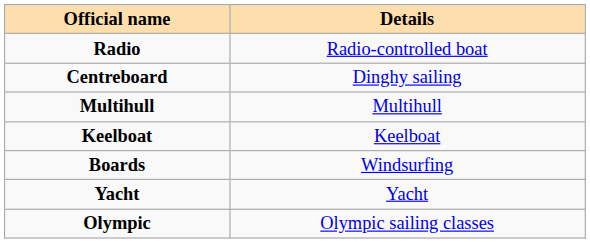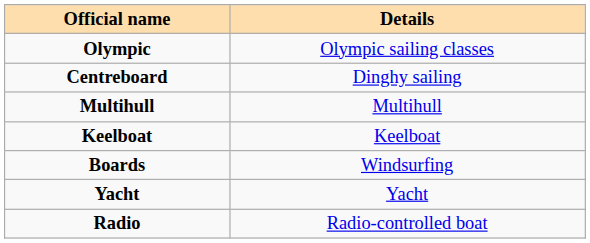rows swapped: Olympic <-> Radio
